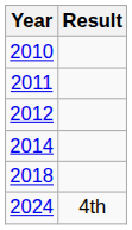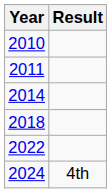- row: 2012
+ row: 2022
